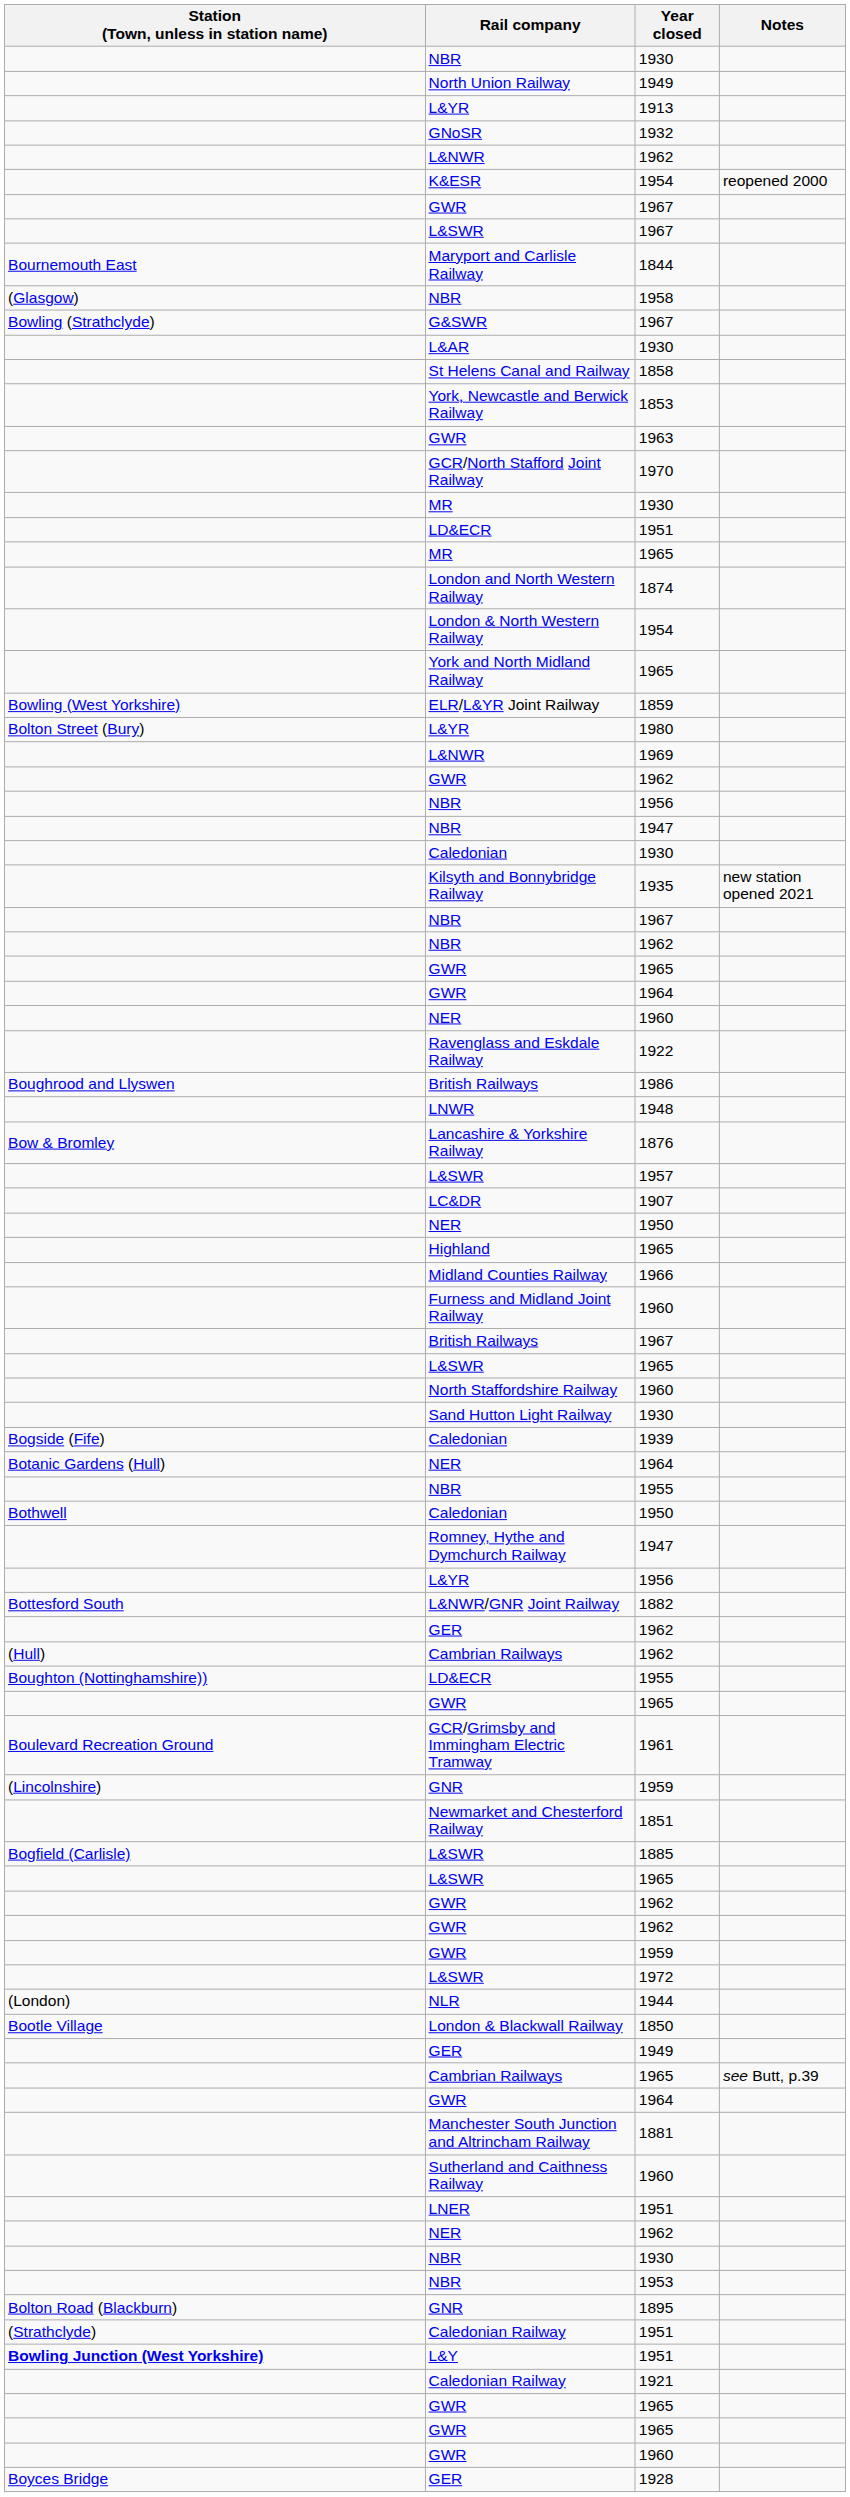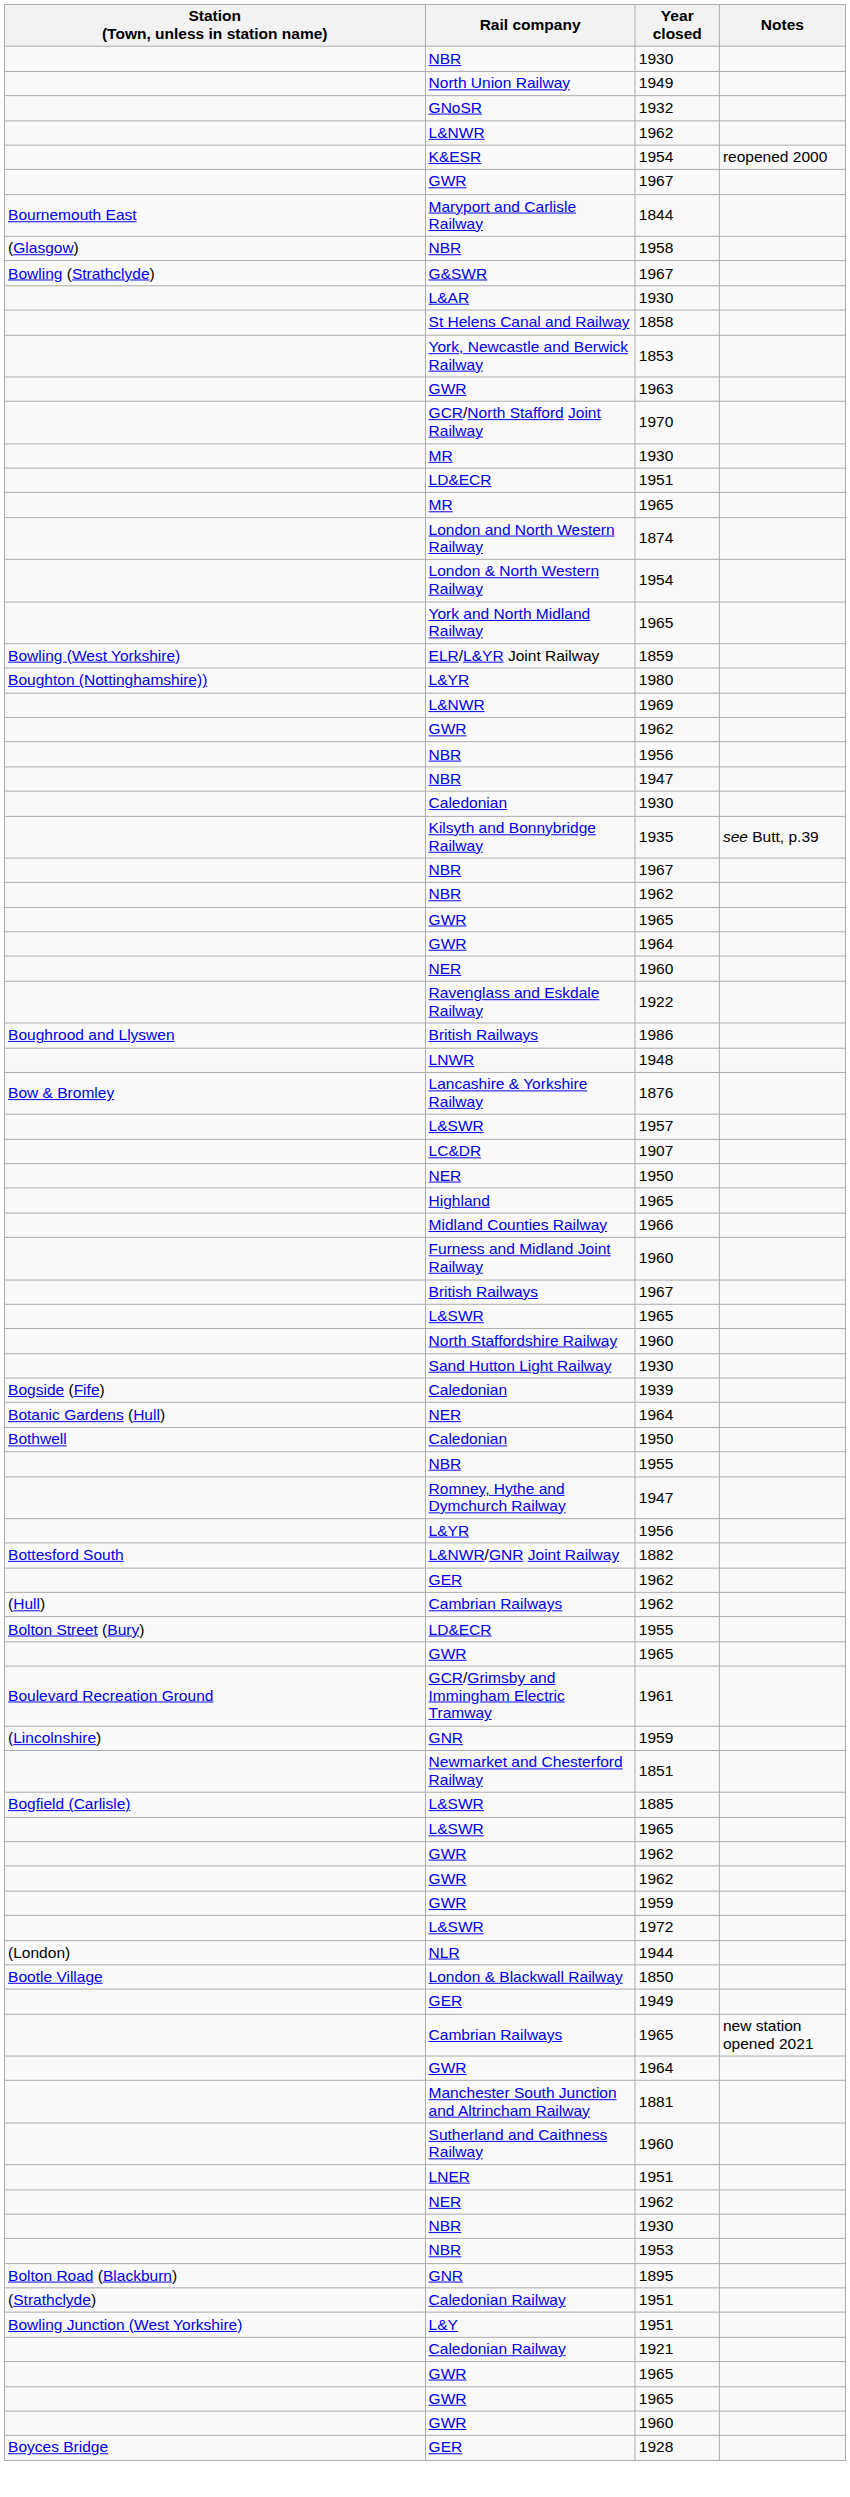- row: L&YR | 1913
- row: L&SWR | 1967
L&YR / 1980 | Station (Town, unless in station name): Bolton Street (Bury) -> Boughton (Nottinghamshire))
Kilsyth and Bonnybridge Railway | Notes: new station opened 2021 -> see Butt, p.39
rows swapped: NBR / 1955 <-> Caledonian / 1950
LD&ECR / 1955 | Station (Town, unless in station name): Boughton (Nottinghamshire)) -> Bolton Street (Bury)
Cambrian Railways / 1965 | Notes: see Butt, p.39 -> new station opened 2021
L&Y | Station (Town, unless in station name): bold -> normal
